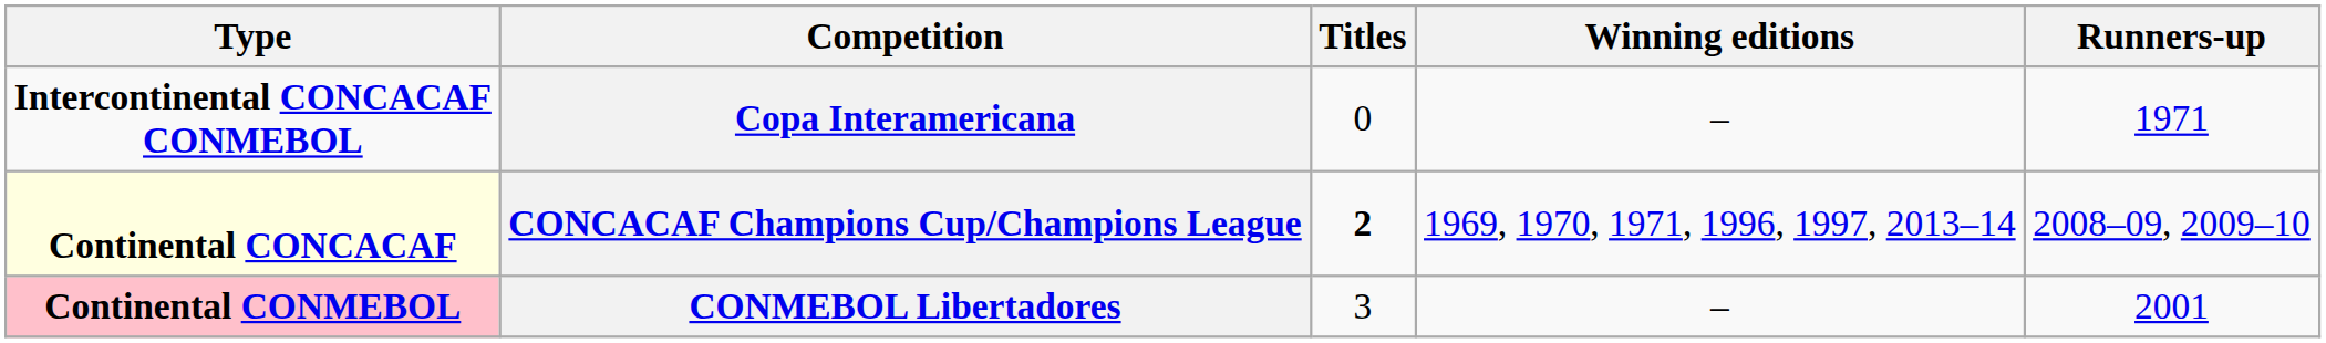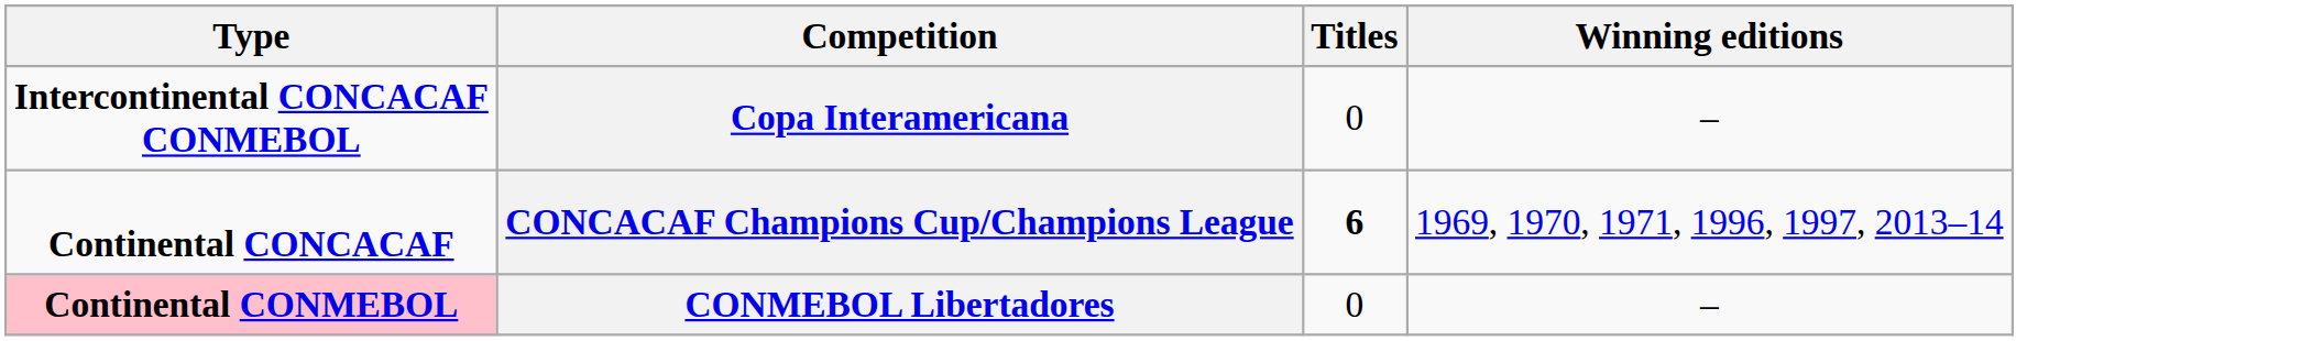- column: Runners-up | 1971 | 2008–09, 2009–10 | 2001
CONCACAF Champions Cup/Champions League | Type: lightyellow background -> no background
CONCACAF Champions Cup/Champions League | Titles: 2 -> 6
CONMEBOL Libertadores | Titles: 3 -> 0
